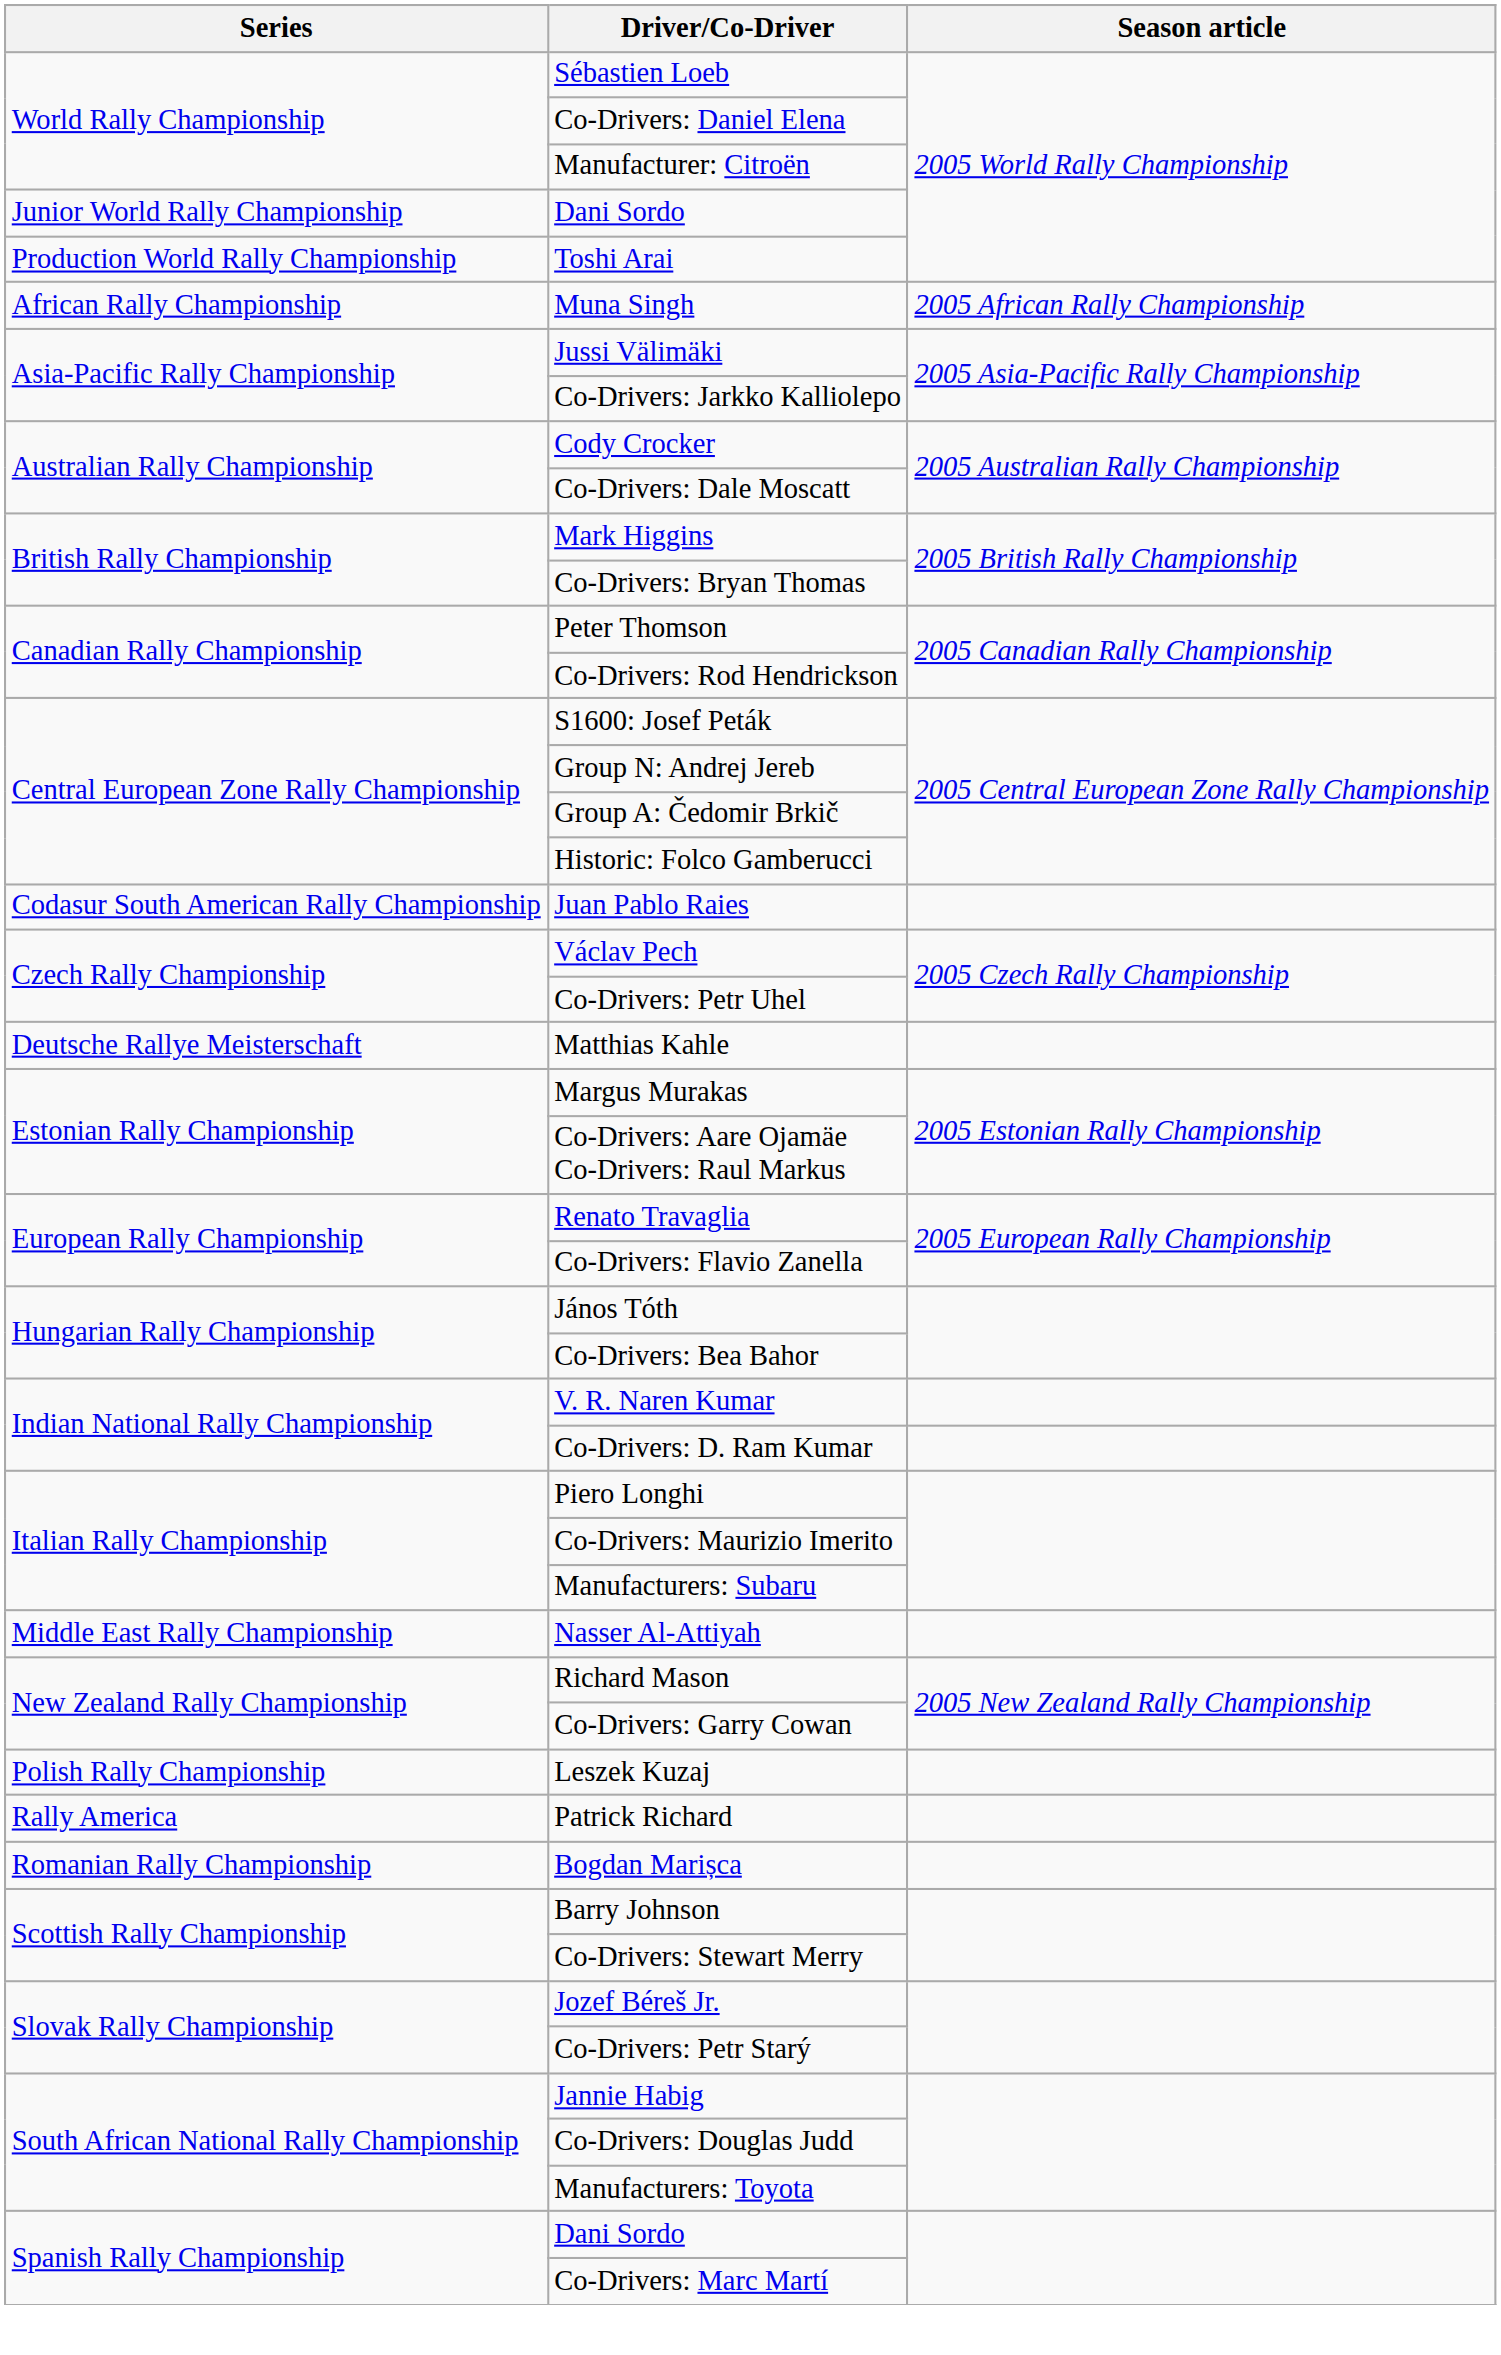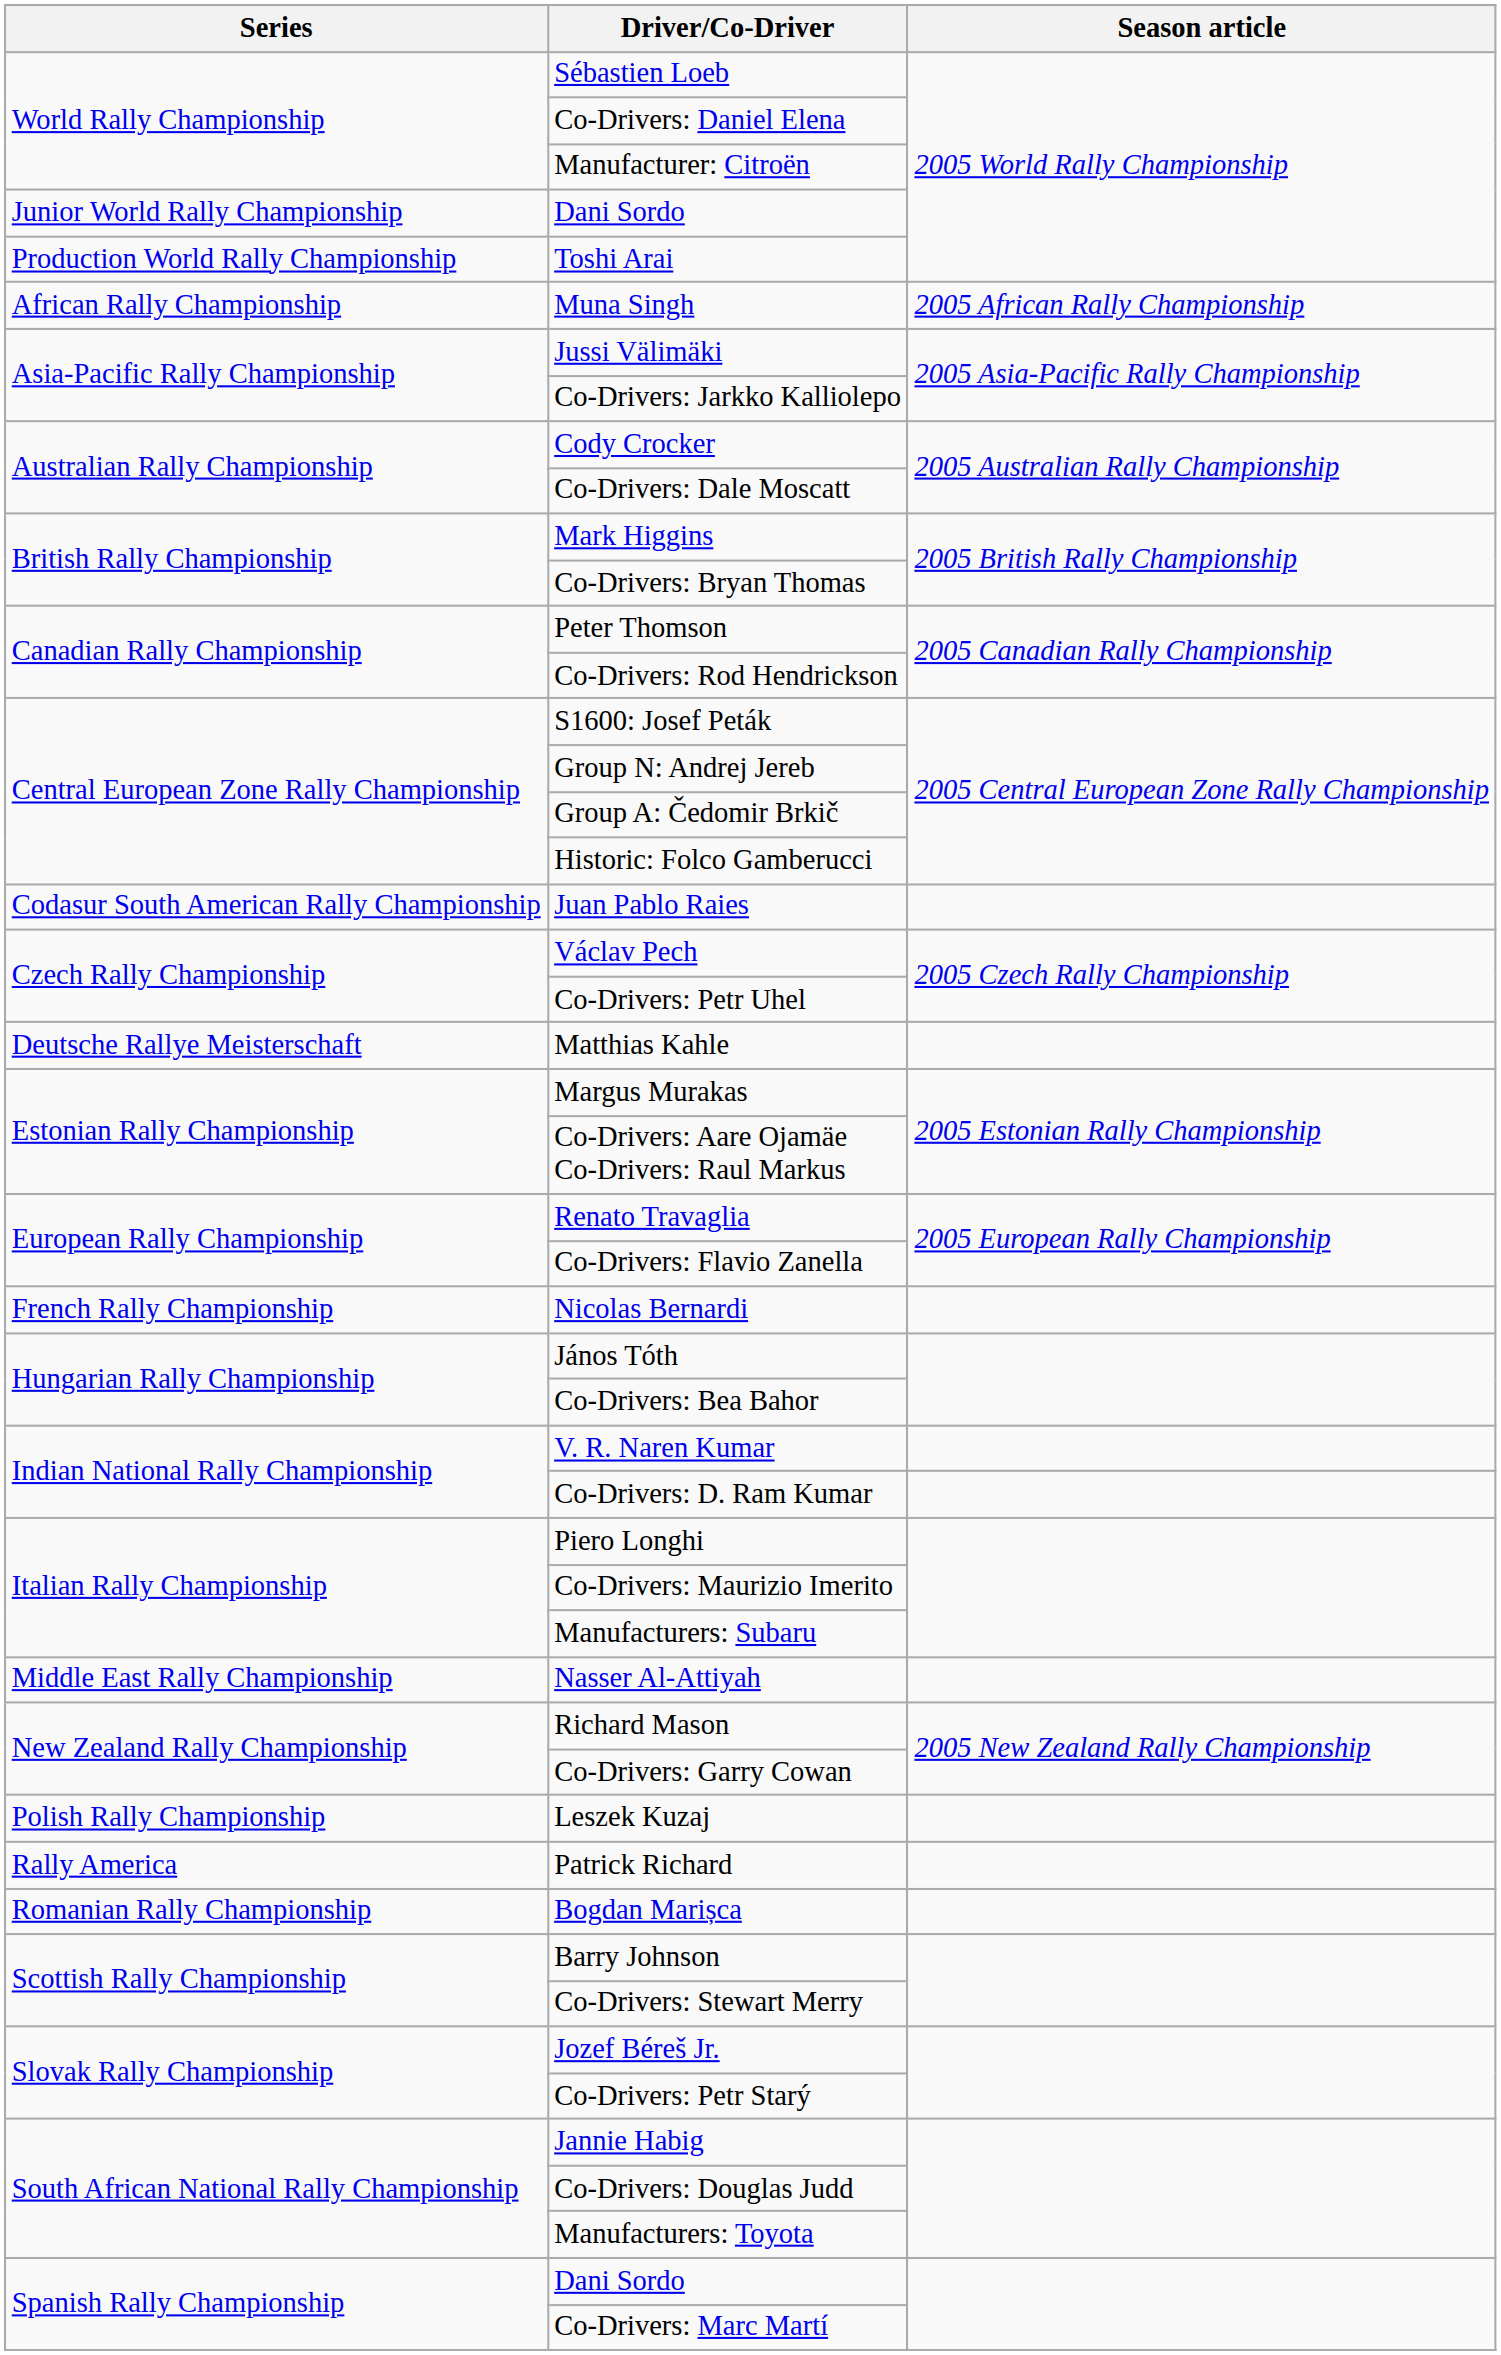+ row: French Rally Championship | Nicolas Bernardi
